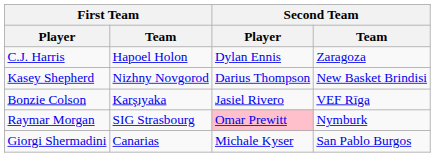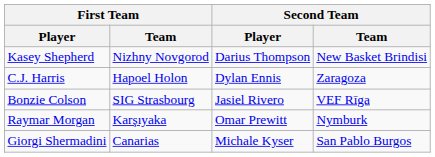rows swapped: C.J. Harris <-> Kasey Shepherd
Bonzie Colson | First Team / Team: Karşıyaka -> SIG Strasbourg
Raymar Morgan | First Team / Team: SIG Strasbourg -> Karşıyaka
Raymar Morgan | Second Team / Player: pink background -> no background
